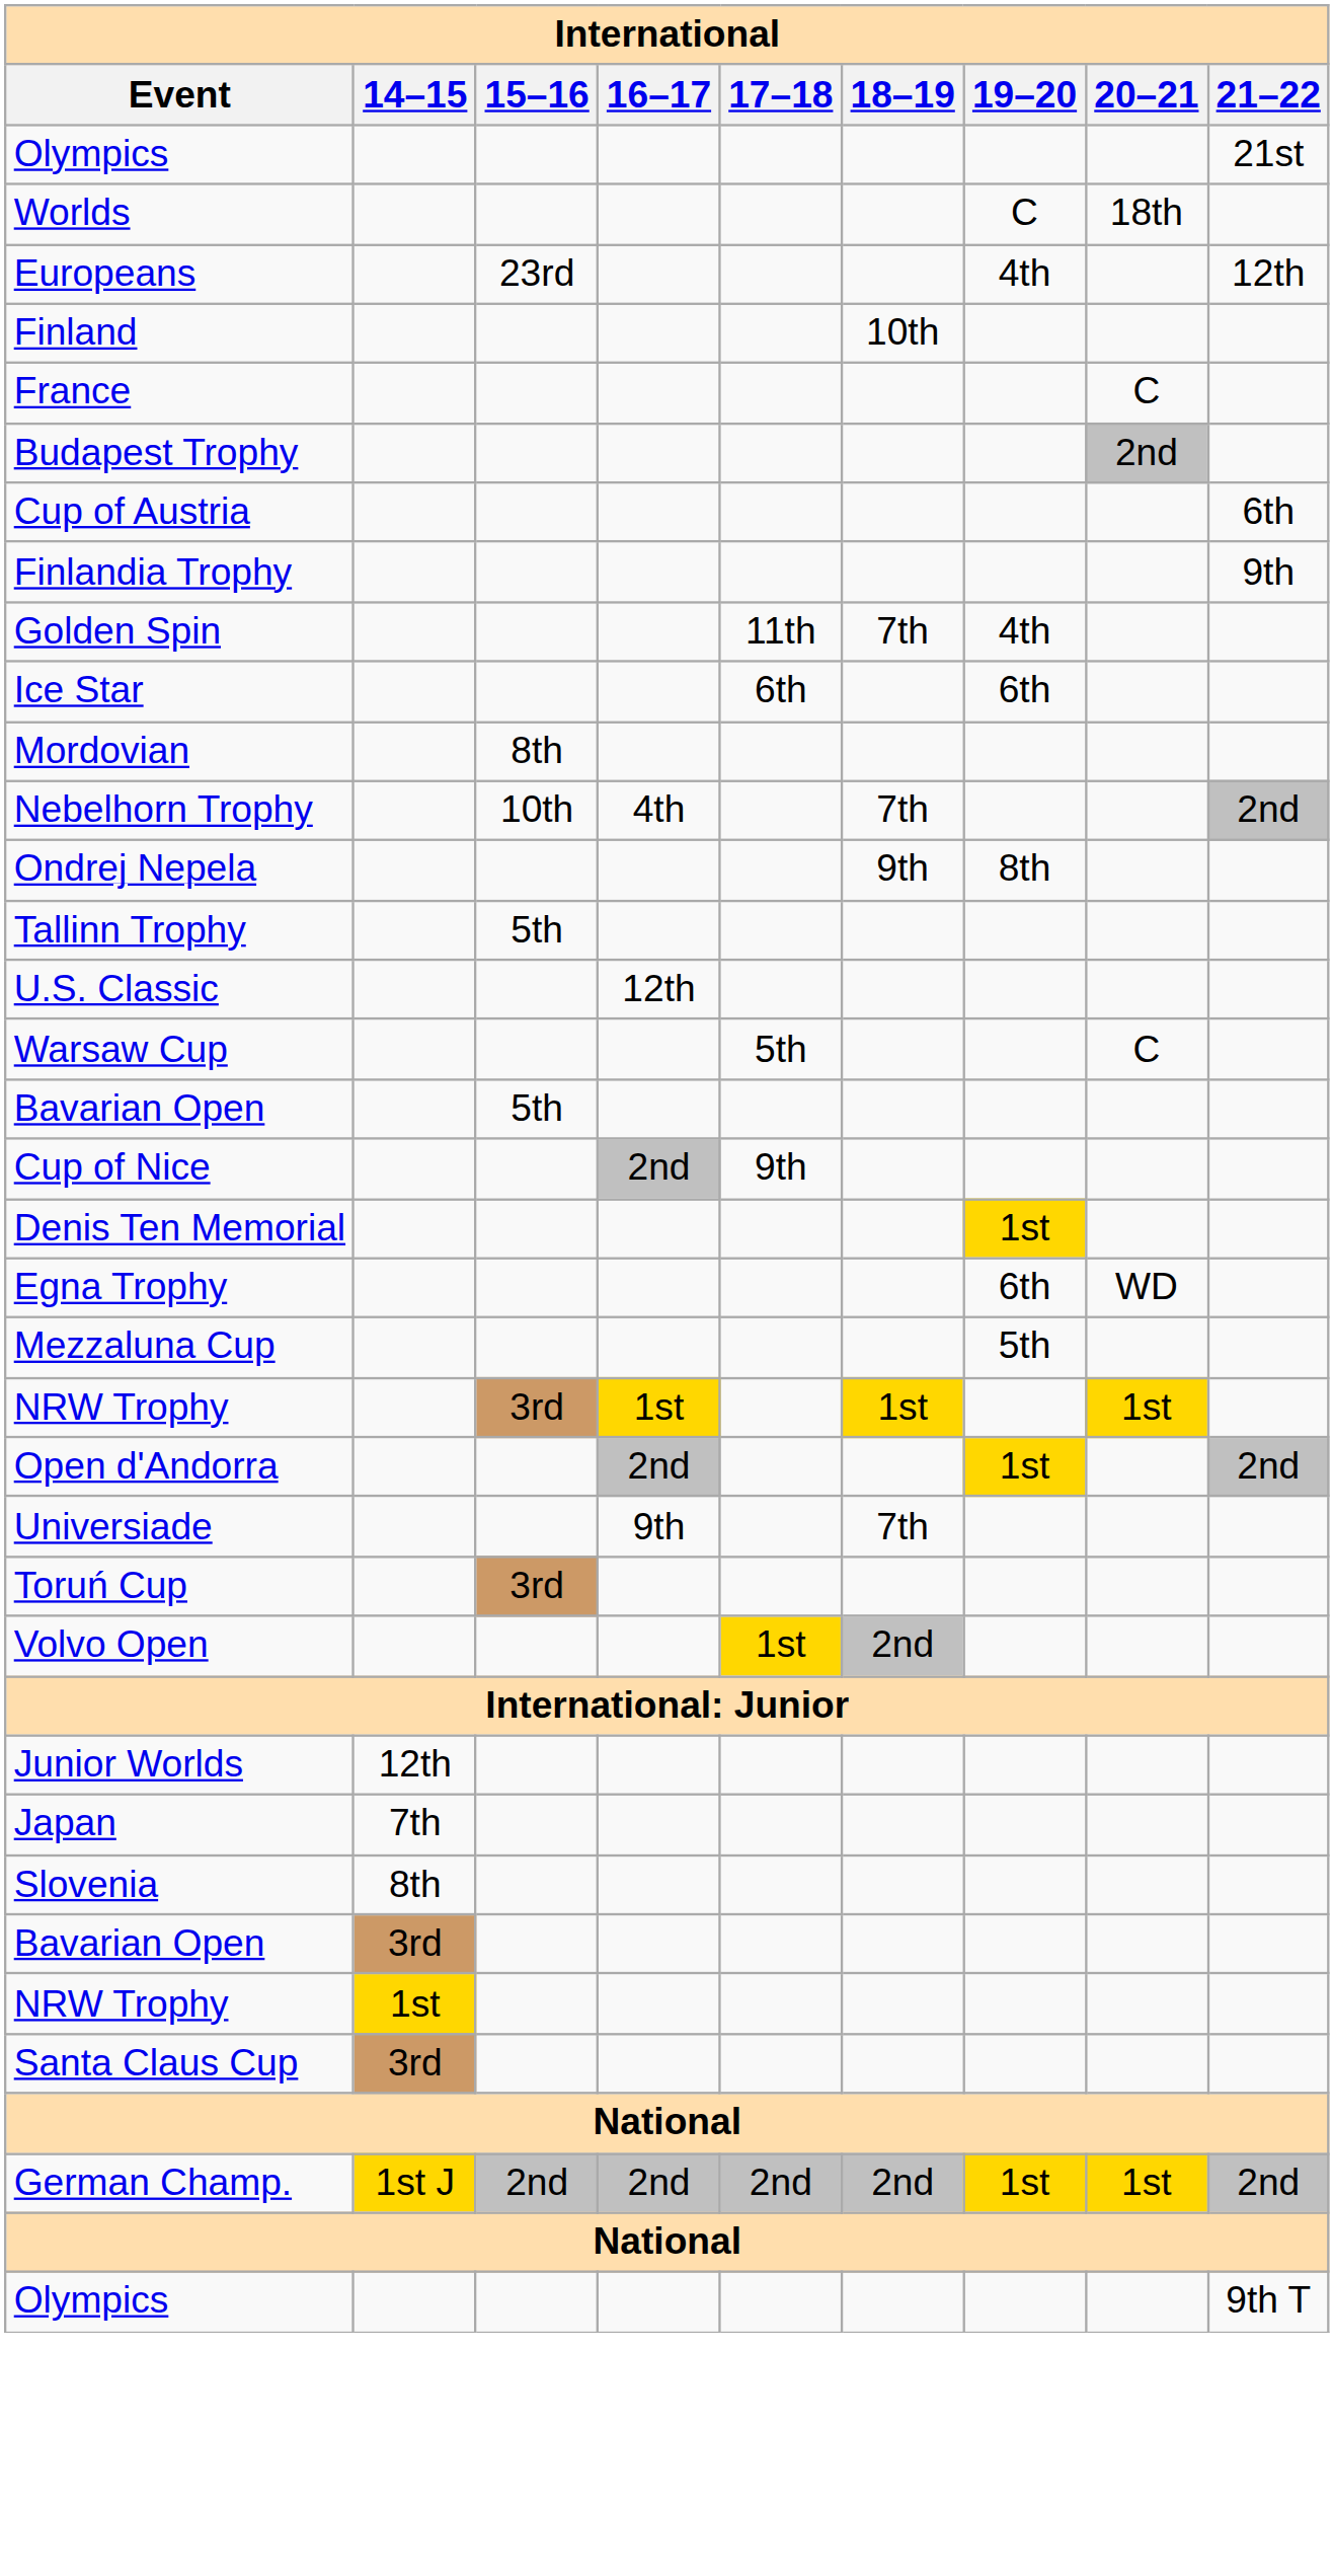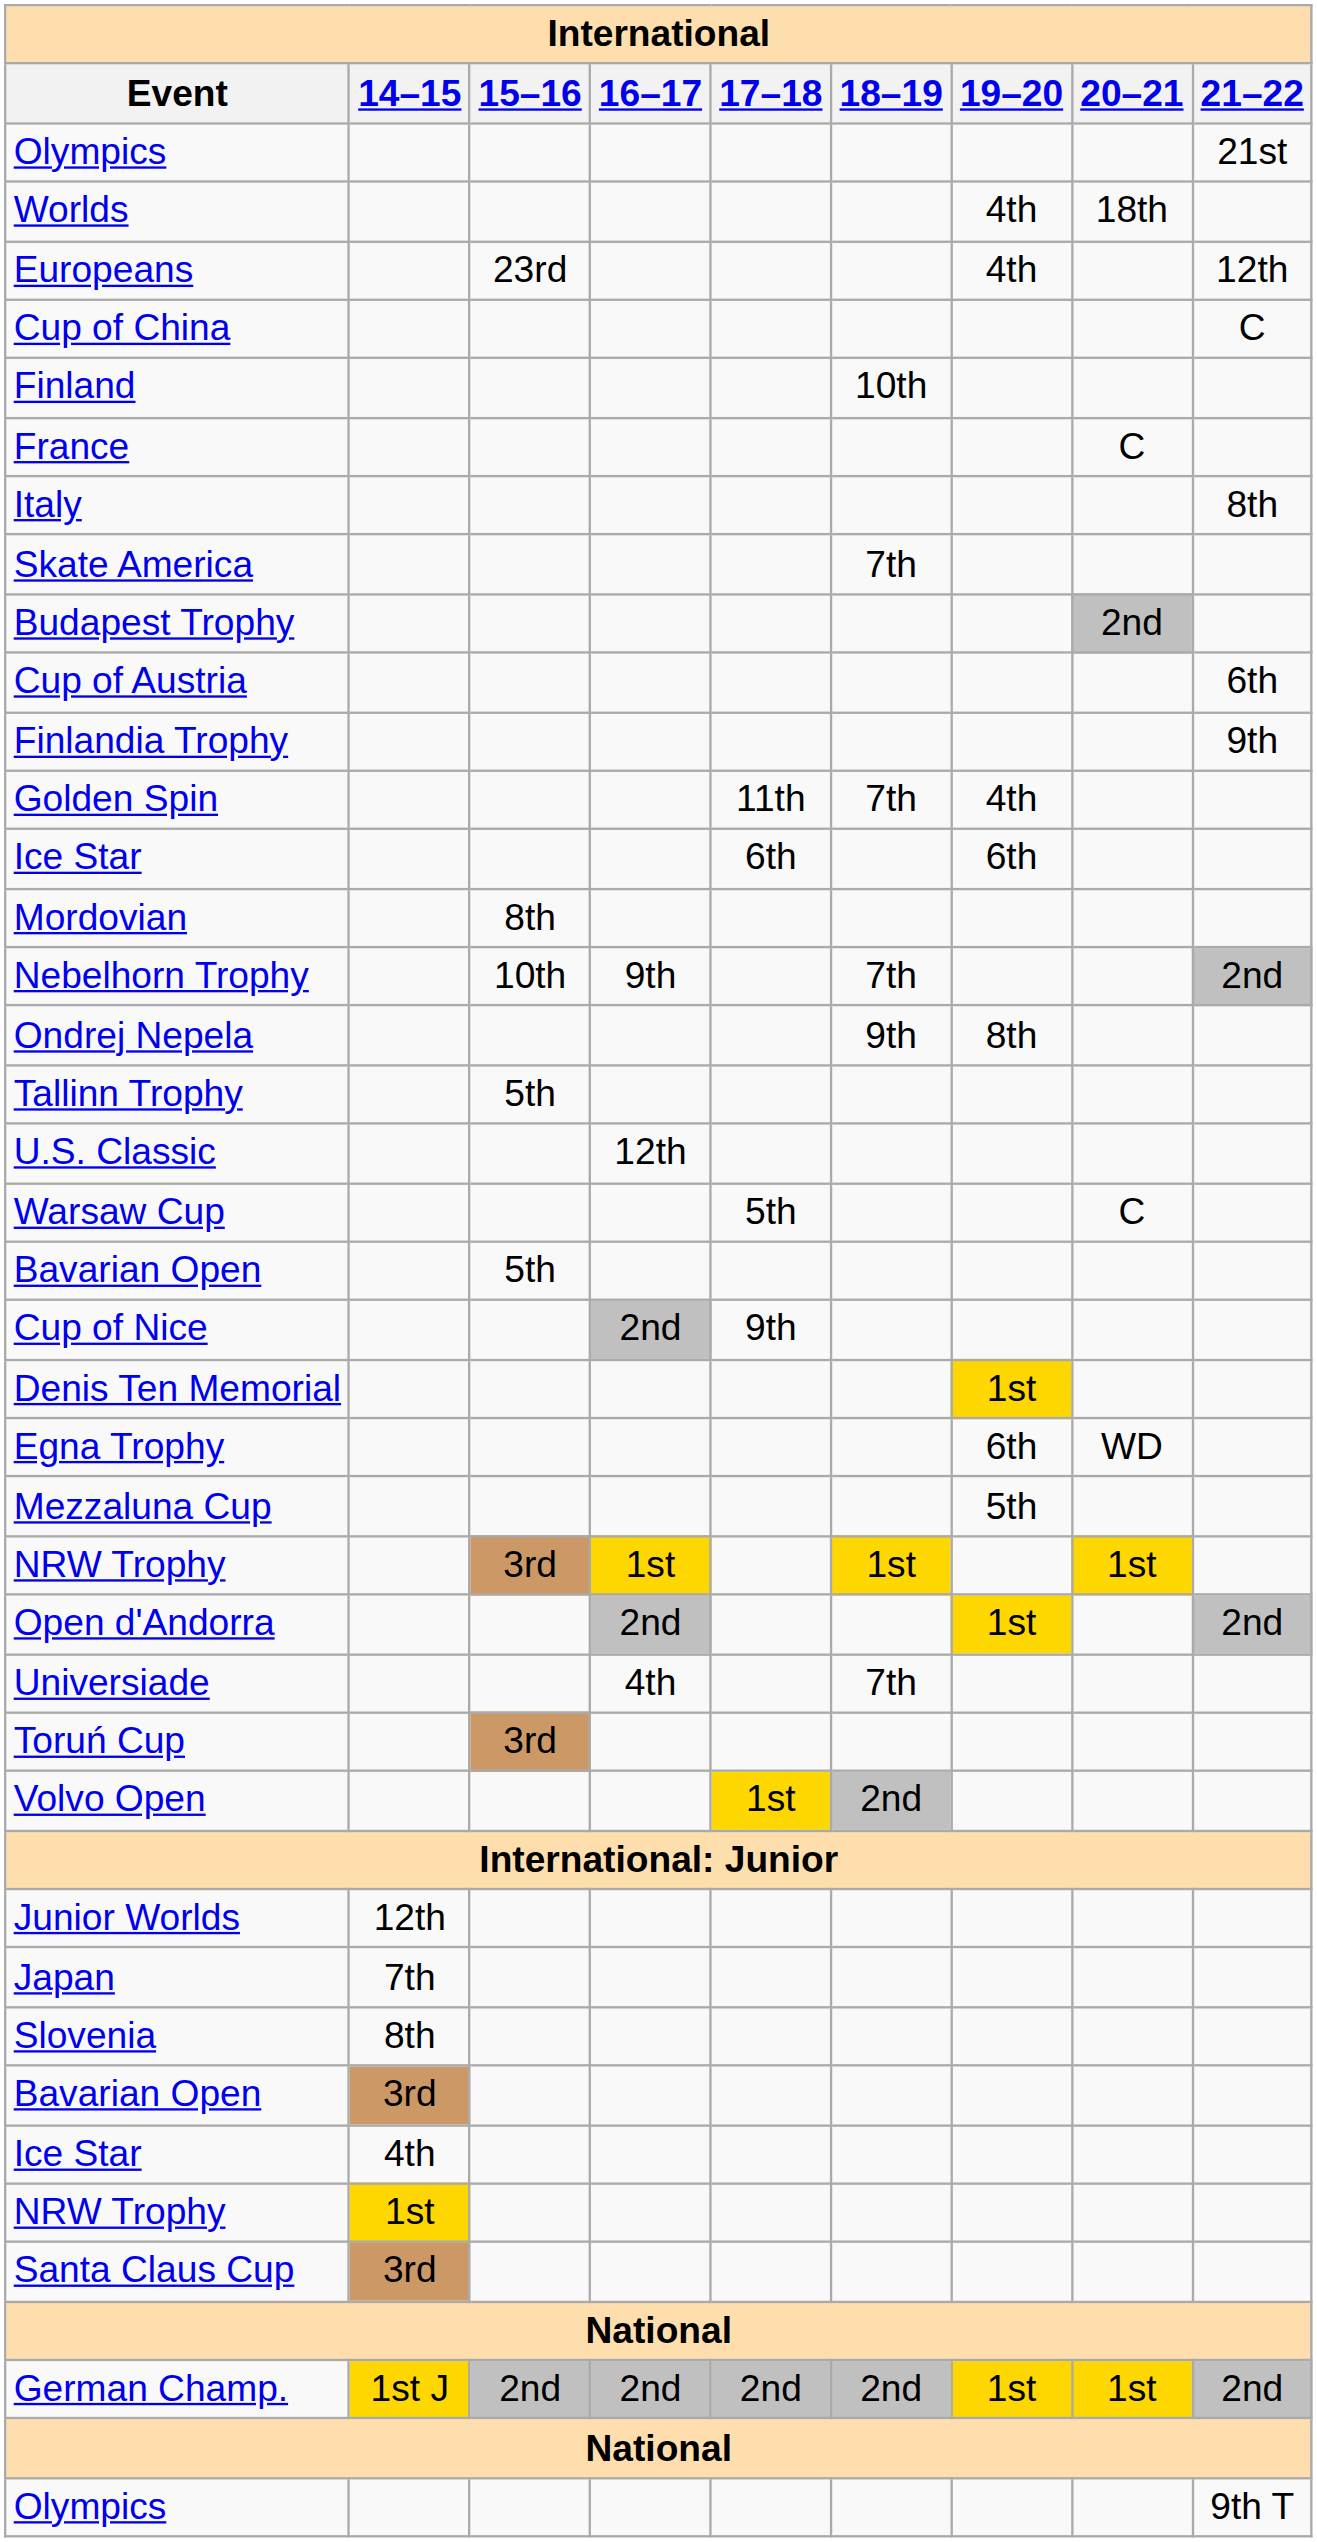Worlds | 19–20: C -> 4th
+ row: Cup of China | C
+ row: Italy | 8th
+ row: Skate America | 7th
Nebelhorn Trophy | 16–17: 4th -> 9th
Universiade | 16–17: 9th -> 4th
+ row: Ice Star | 4th
